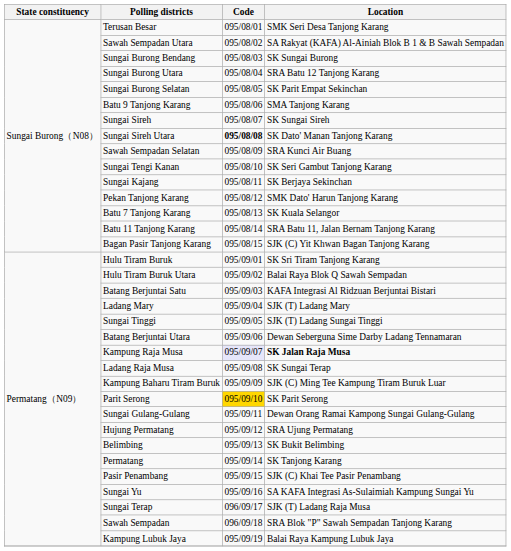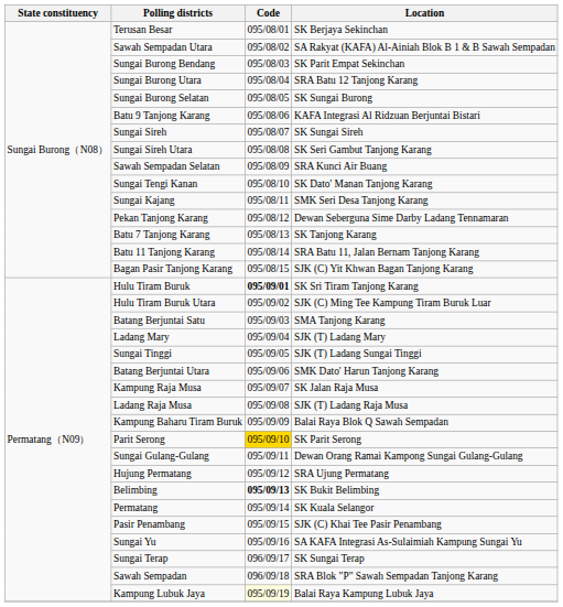Terusan Besar | Location: SMK Seri Desa Tanjong Karang -> SK Berjaya Sekinchan
Sungai Burong Bendang | Location: SK Sungai Burong -> SK Parit Empat Sekinchan
Sungai Burong Selatan | Location: SK Parit Empat Sekinchan -> SK Sungai Burong
Batu 9 Tanjong Karang | Location: SMA Tanjong Karang -> KAFA Integrasi Al Ridzuan Berjuntai Bistari
Sungai Sireh Utara | Code: bold -> normal
Sungai Sireh Utara | Location: SK Dato' Manan Tanjong Karang -> SK Seri Gambut Tanjong Karang
Sungai Tengi Kanan | Location: SK Seri Gambut Tanjong Karang -> SK Dato' Manan Tanjong Karang
Sungai Kajang | Location: SK Berjaya Sekinchan -> SMK Seri Desa Tanjong Karang
Pekan Tanjong Karang | Location: SMK Dato' Harun Tanjong Karang -> Dewan Seberguna Sime Darby Ladang Tennamaran
Batu 7 Tanjong Karang | Location: SK Kuala Selangor -> SK Tanjong Karang
Hulu Tiram Buruk | Code: normal -> bold
Hulu Tiram Buruk Utara | Location: Balai Raya Blok Q Sawah Sempadan -> SJK (C) Ming Tee Kampung Tiram Buruk Luar
Batang Berjuntai Satu | Location: KAFA Integrasi Al Ridzuan Berjuntai Bistari -> SMA Tanjong Karang
Batang Berjuntai Utara | Location: Dewan Seberguna Sime Darby Ladang Tennamaran -> SMK Dato' Harun Tanjong Karang
Kampung Raja Musa | Code: lavender background -> no background
Kampung Raja Musa | Location: bold -> normal
Ladang Raja Musa | Location: SK Sungai Terap -> SJK (T) Ladang Raja Musa
Kampung Baharu Tiram Buruk | Location: SJK (C) Ming Tee Kampung Tiram Buruk Luar -> Balai Raya Blok Q Sawah Sempadan
Belimbing | Code: normal -> bold
Permatang | Location: SK Tanjong Karang -> SK Kuala Selangor
Sungai Terap | Location: SJK (T) Ladang Raja Musa -> SK Sungai Terap
Kampung Lubuk Jaya | Code: no background -> lightyellow background
